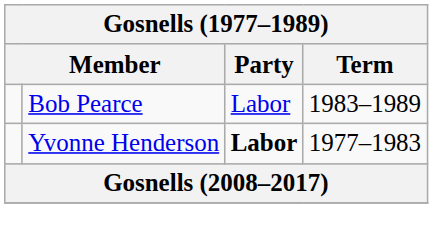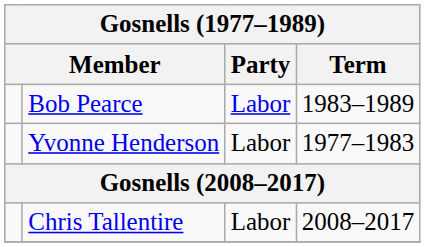Yvonne Henderson | Party: bold -> normal
+ row: Chris Tallentire | Labor | 2008–2017
